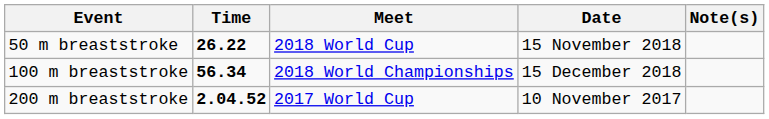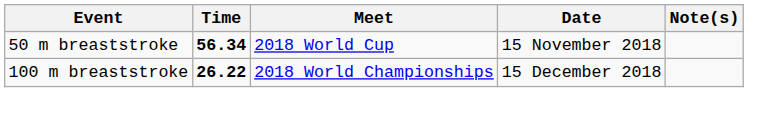50 m breaststroke | Time: 26.22 -> 56.34
100 m breaststroke | Time: 56.34 -> 26.22
- row: 200 m breaststroke | 2.04.52 | 2017 World Cup | 10 November 2017
